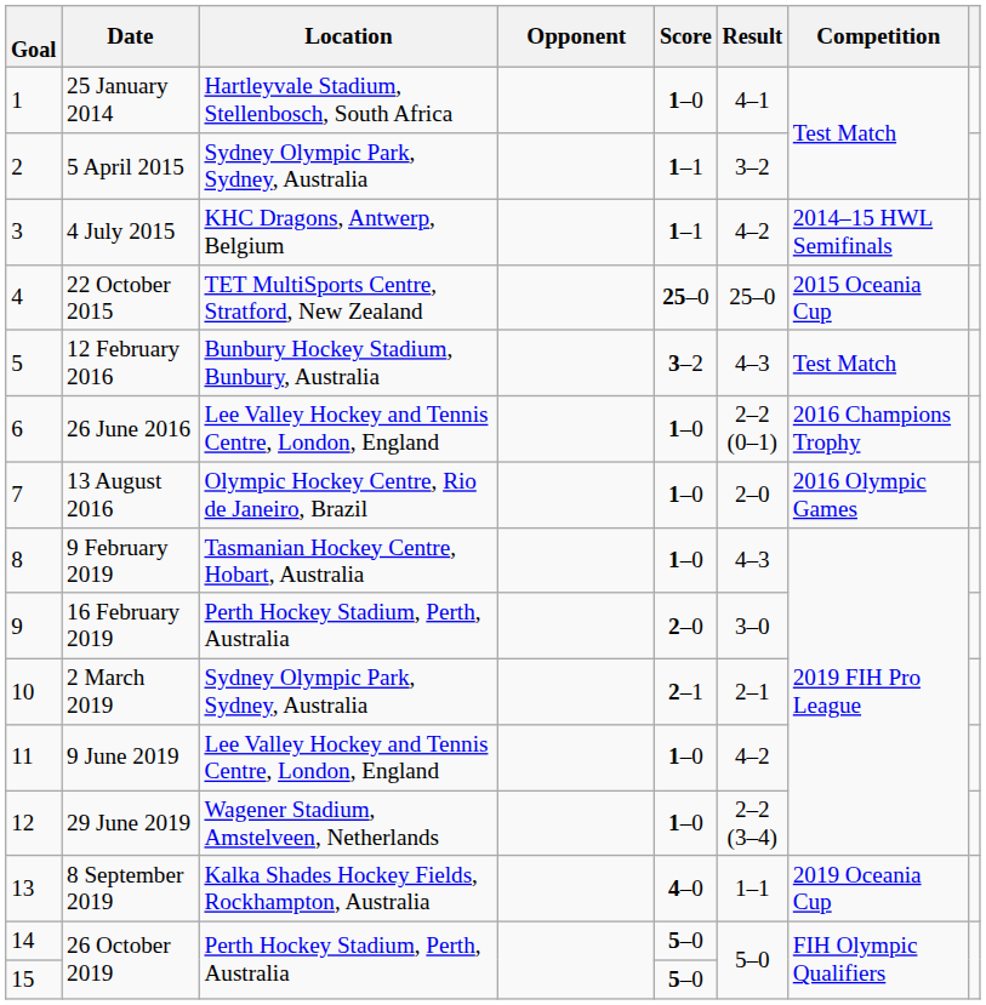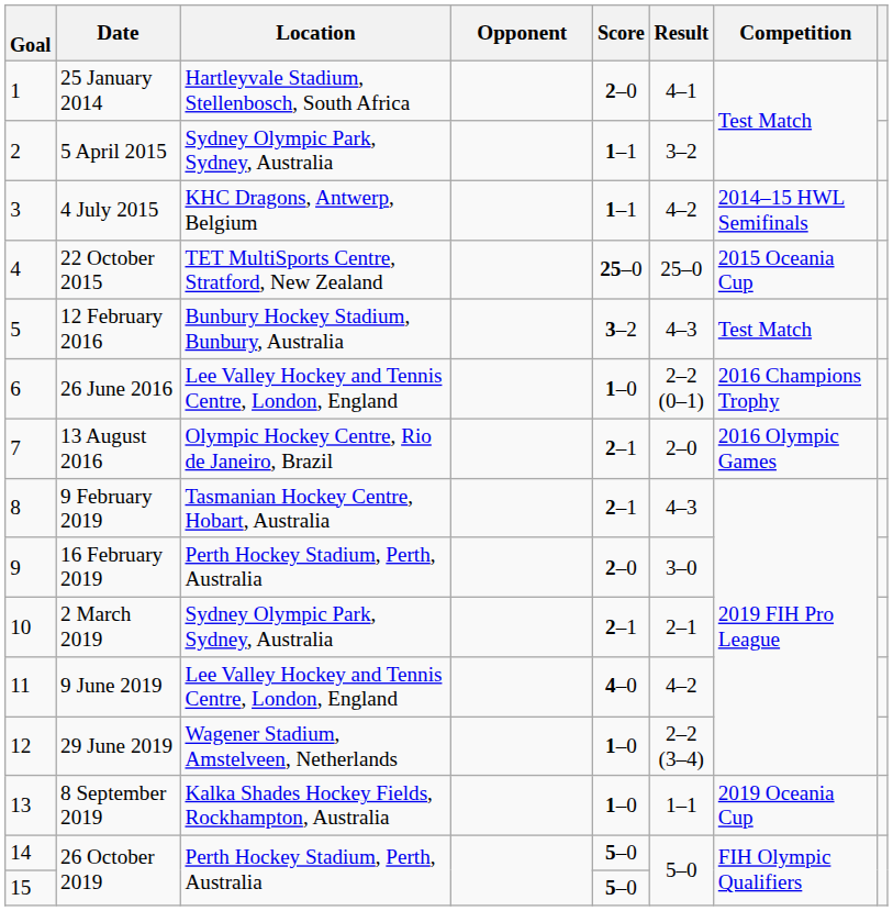25 January 2014 | Score: 1–0 -> 2–0
13 August 2016 | Score: 1–0 -> 2–1
9 February 2019 | Score: 1–0 -> 2–1
9 June 2019 | Score: 1–0 -> 4–0
8 September 2019 | Score: 4–0 -> 1–0
